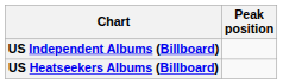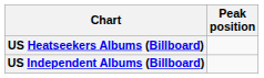rows swapped: US Heatseekers Albums (Billboard) <-> US Independent Albums (Billboard)
